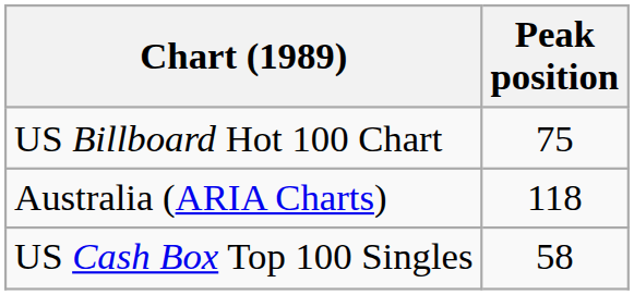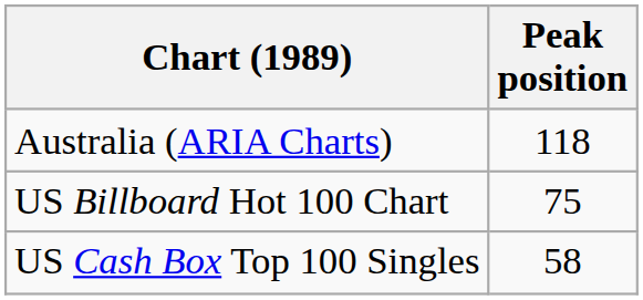rows swapped: Australia (ARIA Charts) <-> US Billboard Hot 100 Chart
